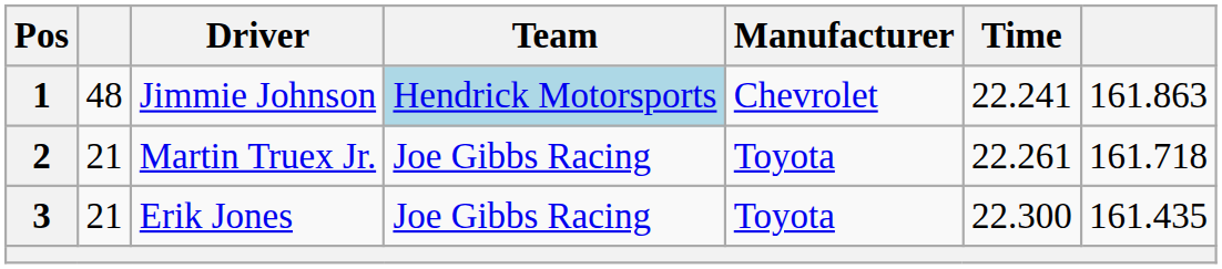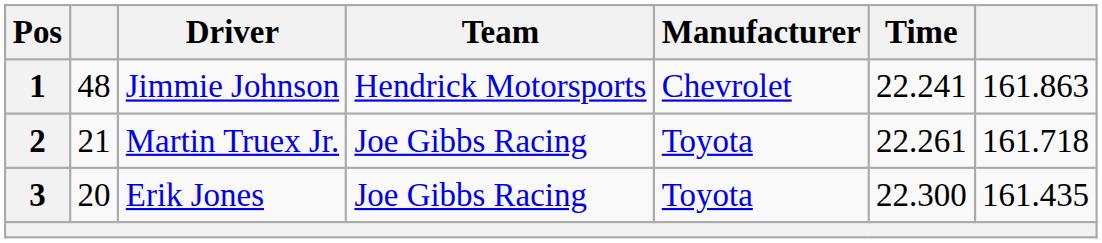1 | Team: lightblue background -> no background
3 | column 2: 21 -> 20
